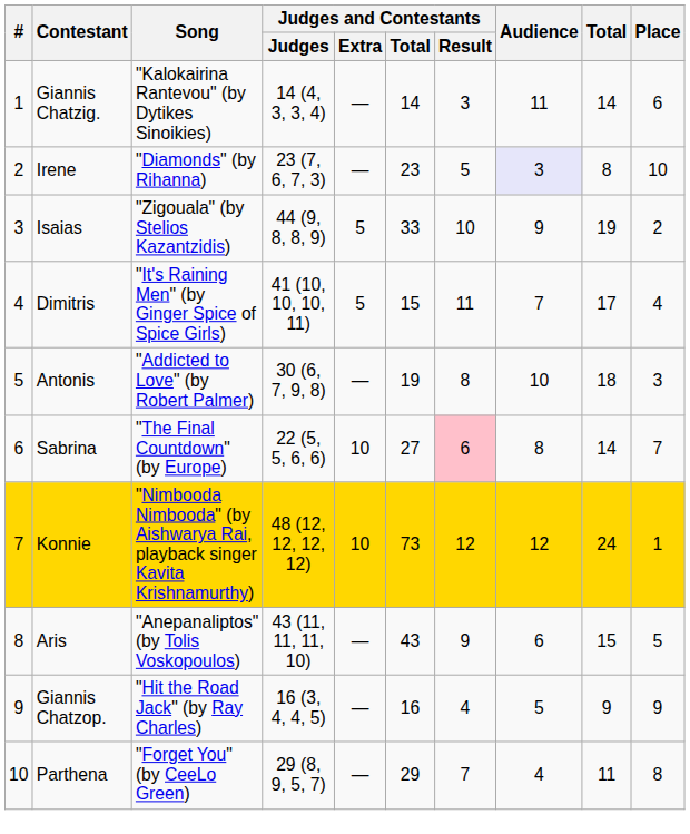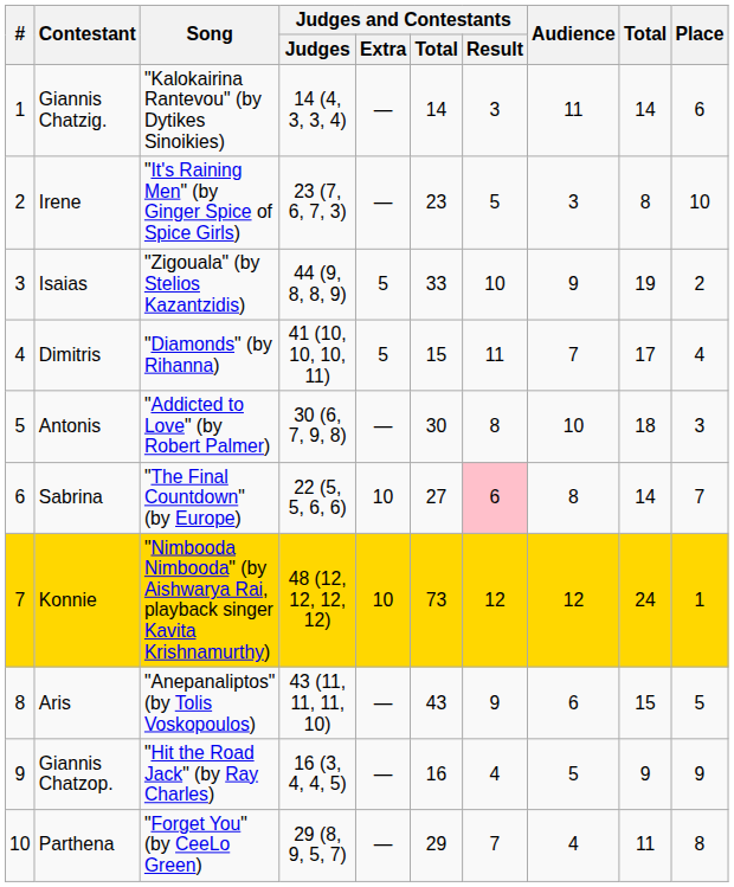Irene | Song: "Diamonds" (by Rihanna) -> "It's Raining Men" (by Ginger Spice of Spice Girls)
Irene | Audience: lavender background -> no background
Dimitris | Song: "It's Raining Men" (by Ginger Spice of Spice Girls) -> "Diamonds" (by Rihanna)
Antonis | Judges and Contestants / Total: 19 -> 30
